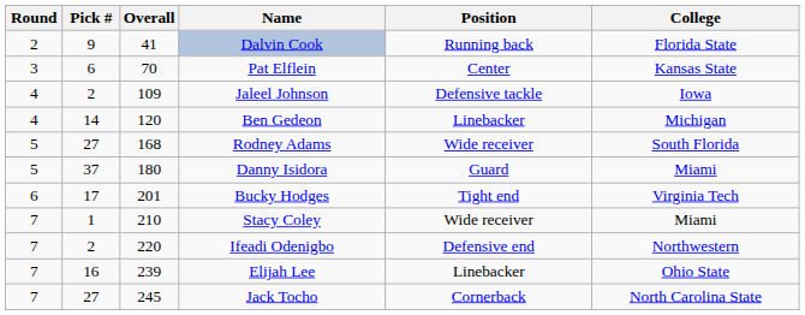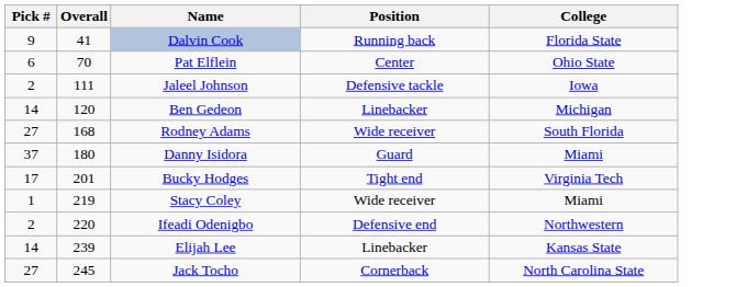- column: Round | 2 | 3 | 4 | 4 | 5 | 5 | 6 | 7 | 7 | 7 | 7
Pat Elflein | College: Kansas State -> Ohio State
Jaleel Johnson | Overall: 109 -> 111
Stacy Coley | Overall: 210 -> 219
Elijah Lee | Pick #: 16 -> 14
Elijah Lee | College: Ohio State -> Kansas State
